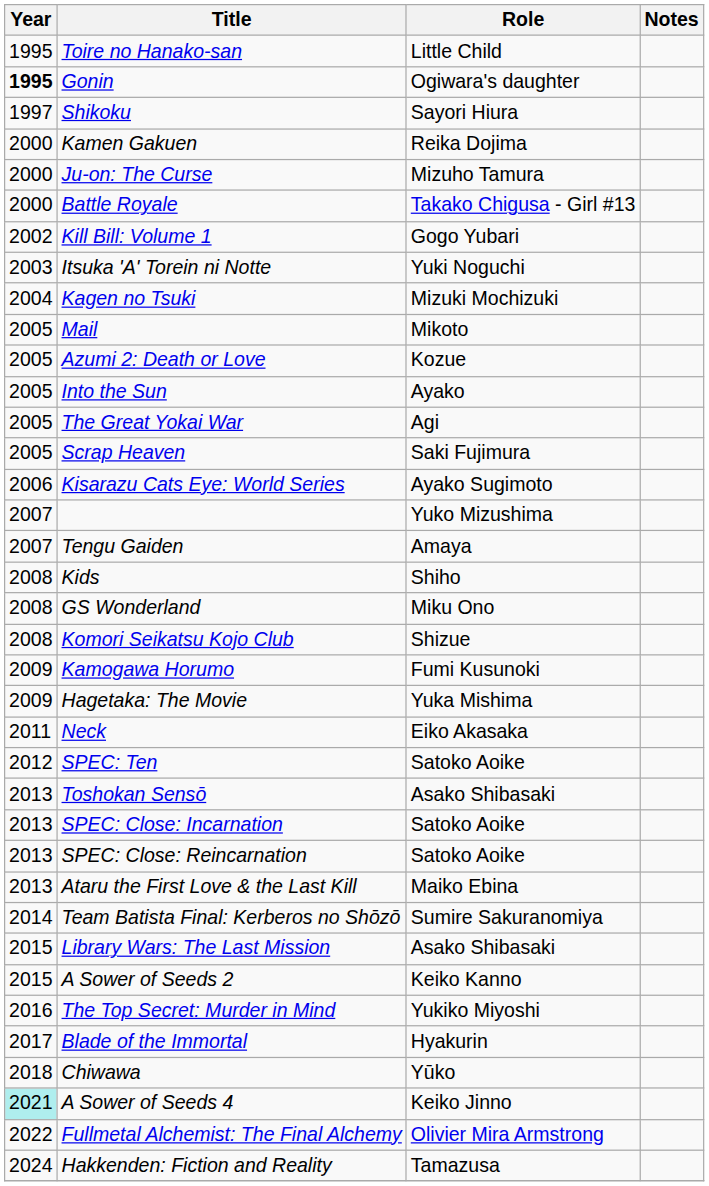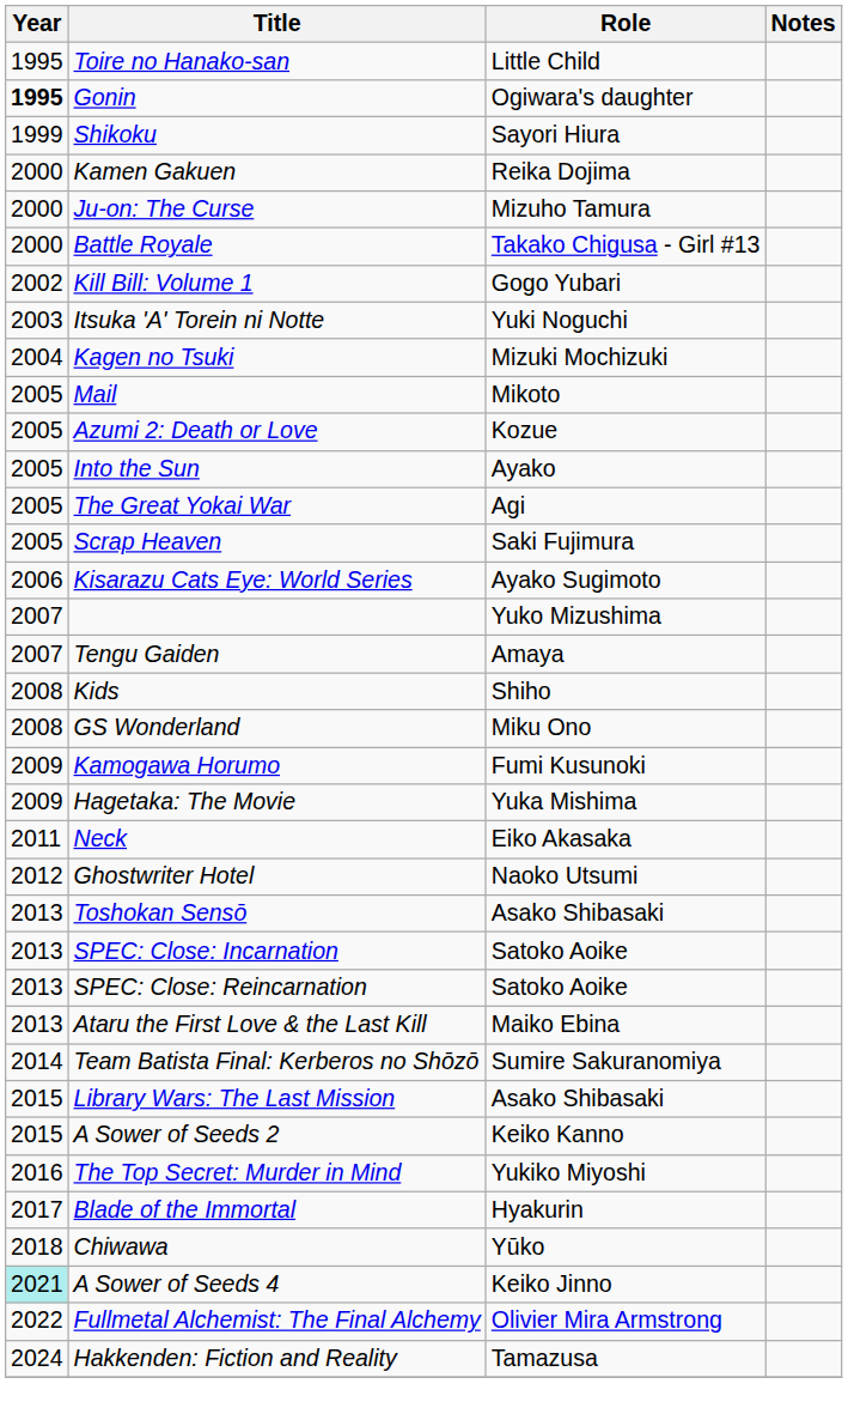Shikoku | Year: 1997 -> 1999
- row: 2008 | Komori Seikatsu Kojo Club | Shizue
+ row: 2012 | Ghostwriter Hotel | Naoko Utsumi
- row: 2012 | SPEC: Ten | Satoko Aoike
